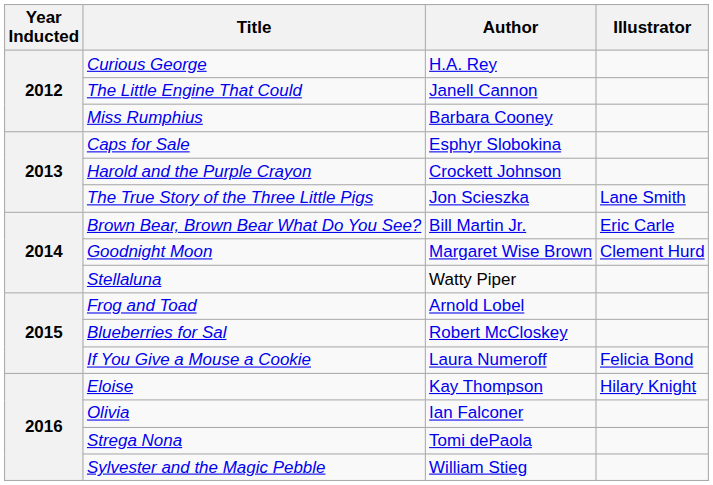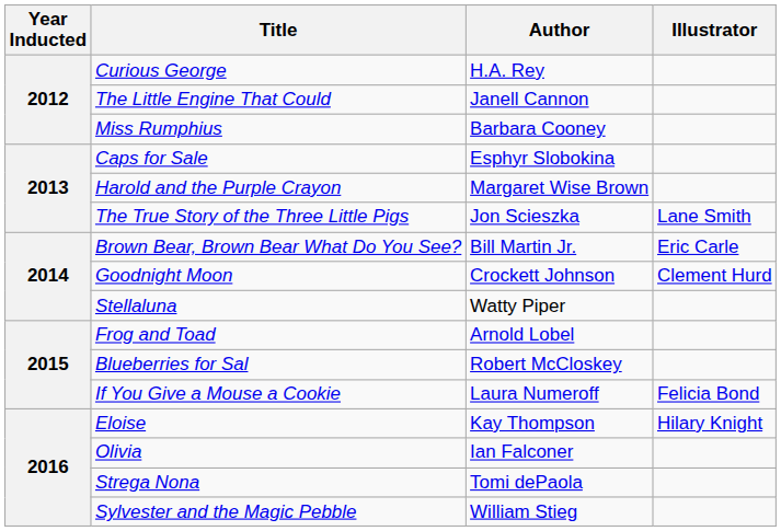Harold and the Purple Crayon | Author: Crockett Johnson -> Margaret Wise Brown
Goodnight Moon | Author: Margaret Wise Brown -> Crockett Johnson
